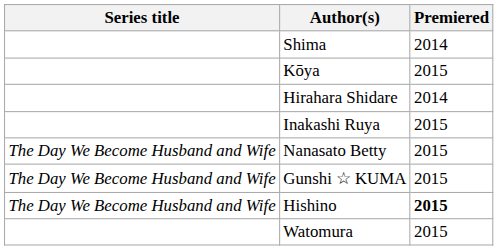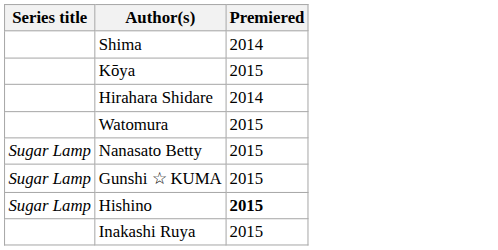rows swapped: Watomura <-> Inakashi Ruya
Nanasato Betty | Series title: The Day We Become Husband and Wife -> Sugar Lamp
Gunshi ☆ KUMA | Series title: The Day We Become Husband and Wife -> Sugar Lamp
Hishino | Series title: The Day We Become Husband and Wife -> Sugar Lamp
